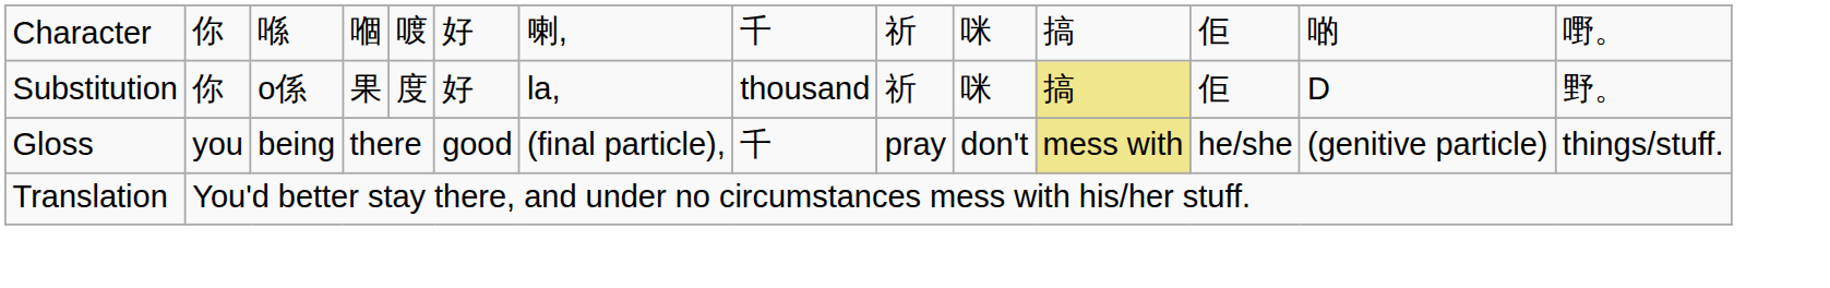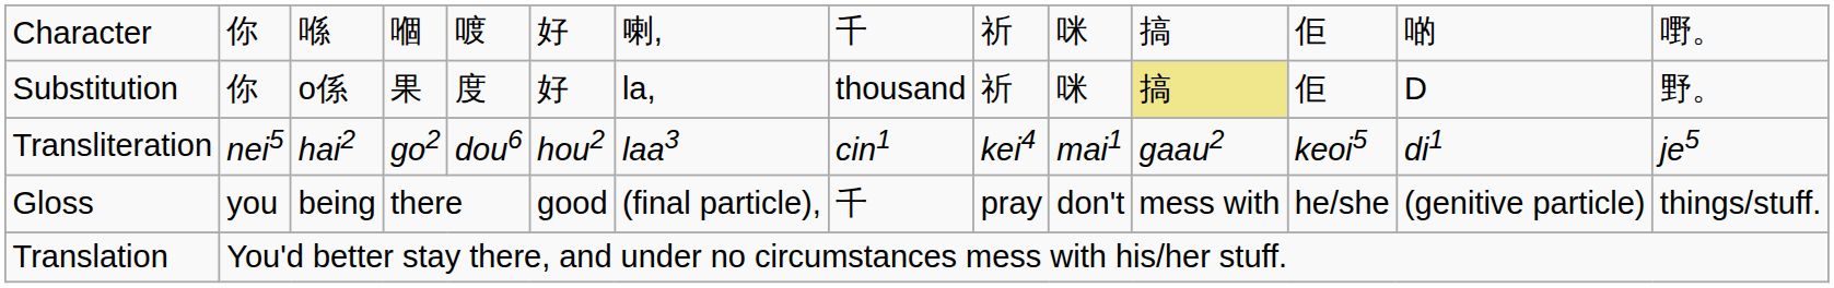+ row: Transliteration | nei5 | hai2 | go2 | dou6 | hou2 | laa3 | cin1 | kei4 | mai1 | gaau2 | keoi5 | di1 | je5
Gloss | column 11: khaki background -> no background
